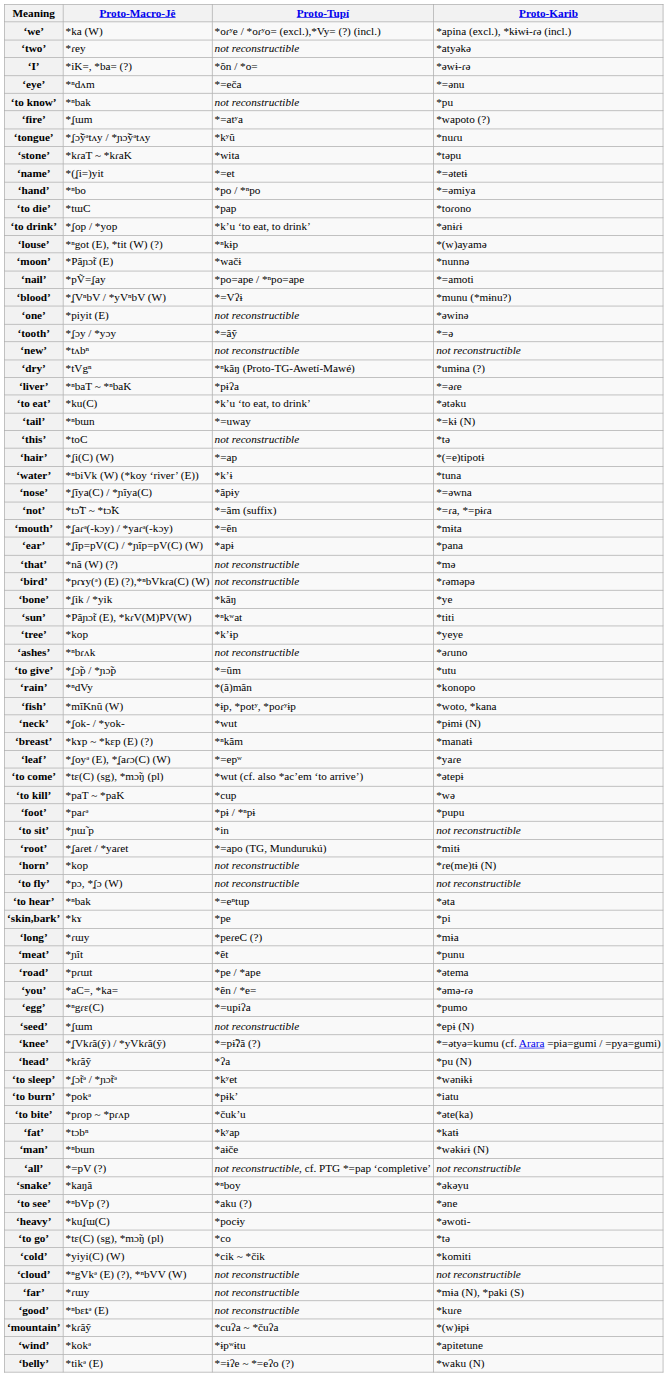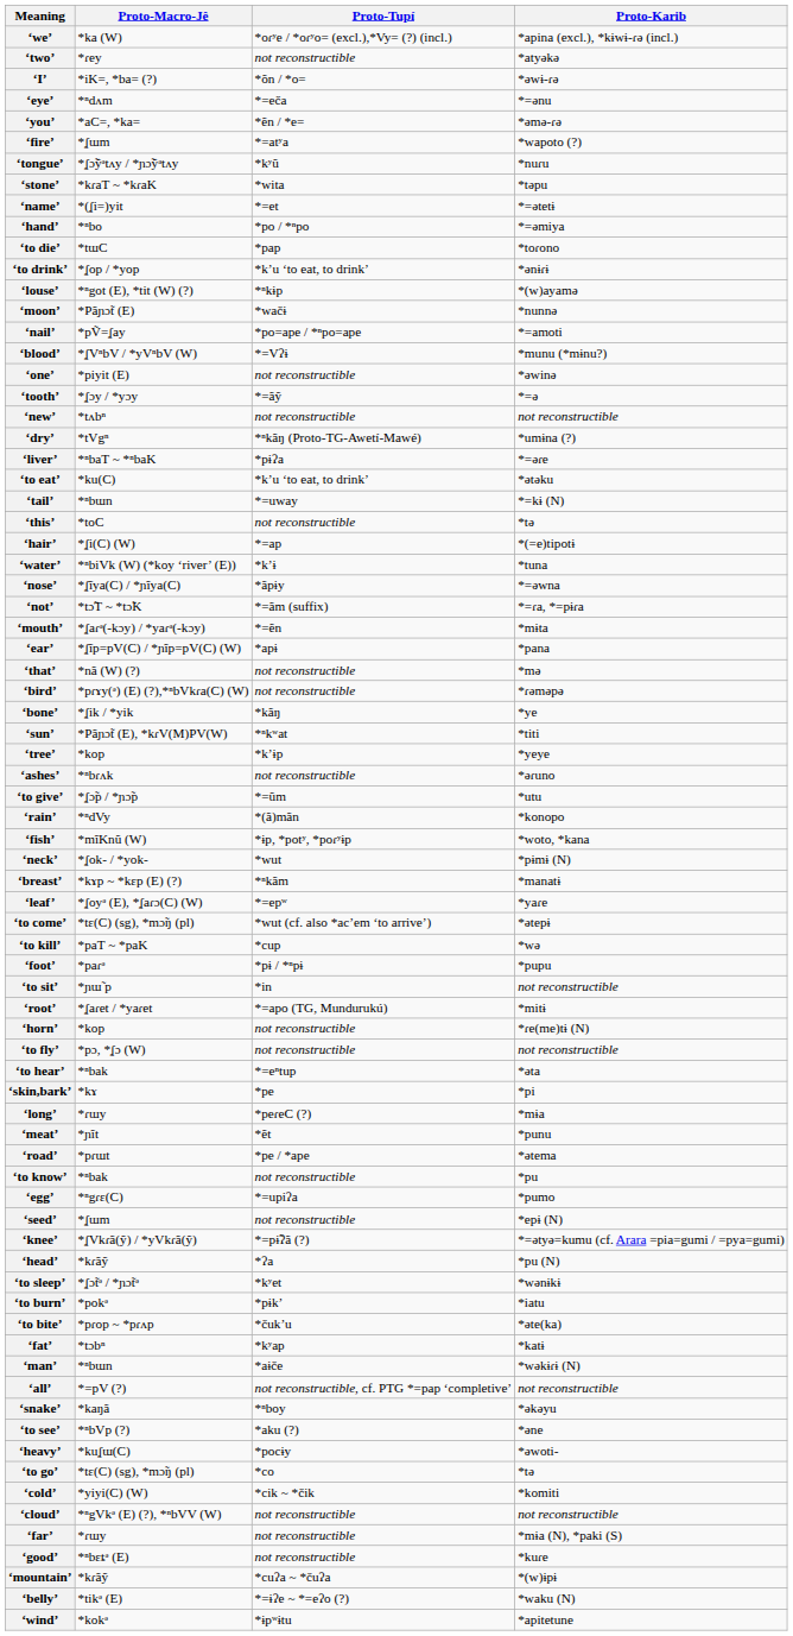rows swapped: ‘you’ <-> ‘to know’
rows swapped: ‘wind’ <-> ‘belly’
